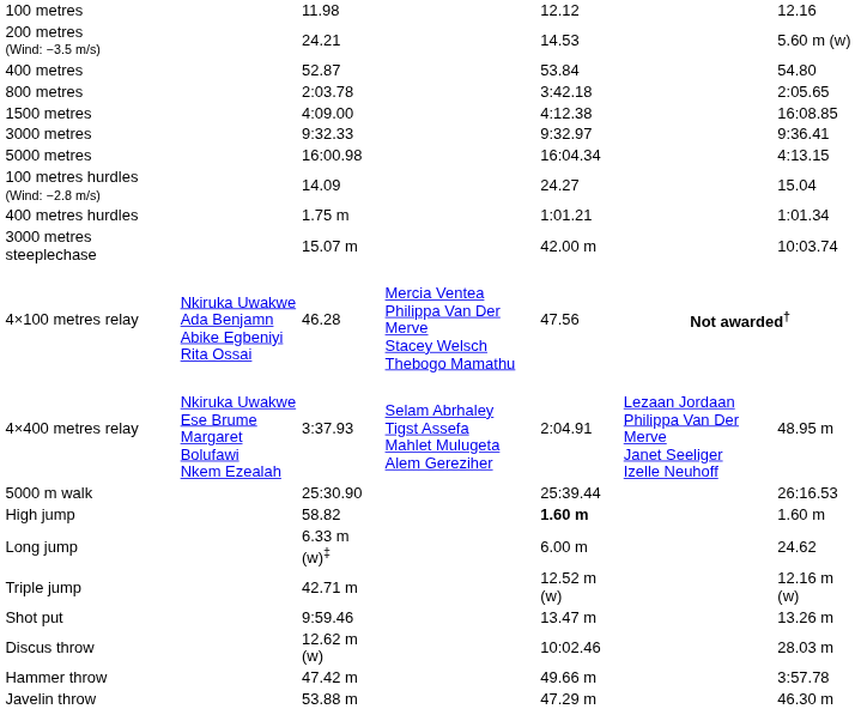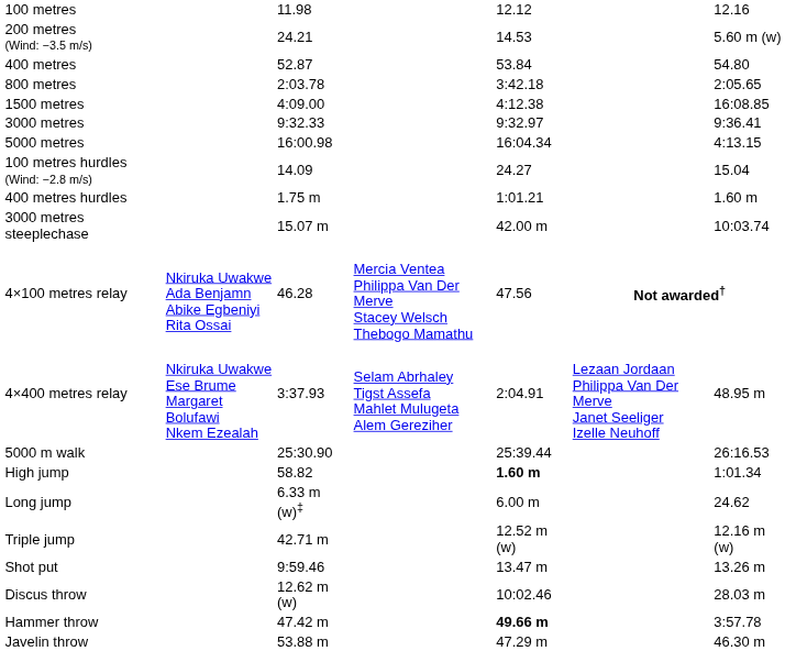400 metres hurdles | column 7: 1:01.34 -> 1.60 m
High jump | column 7: 1.60 m -> 1:01.34
Hammer throw | column 5: normal -> bold
